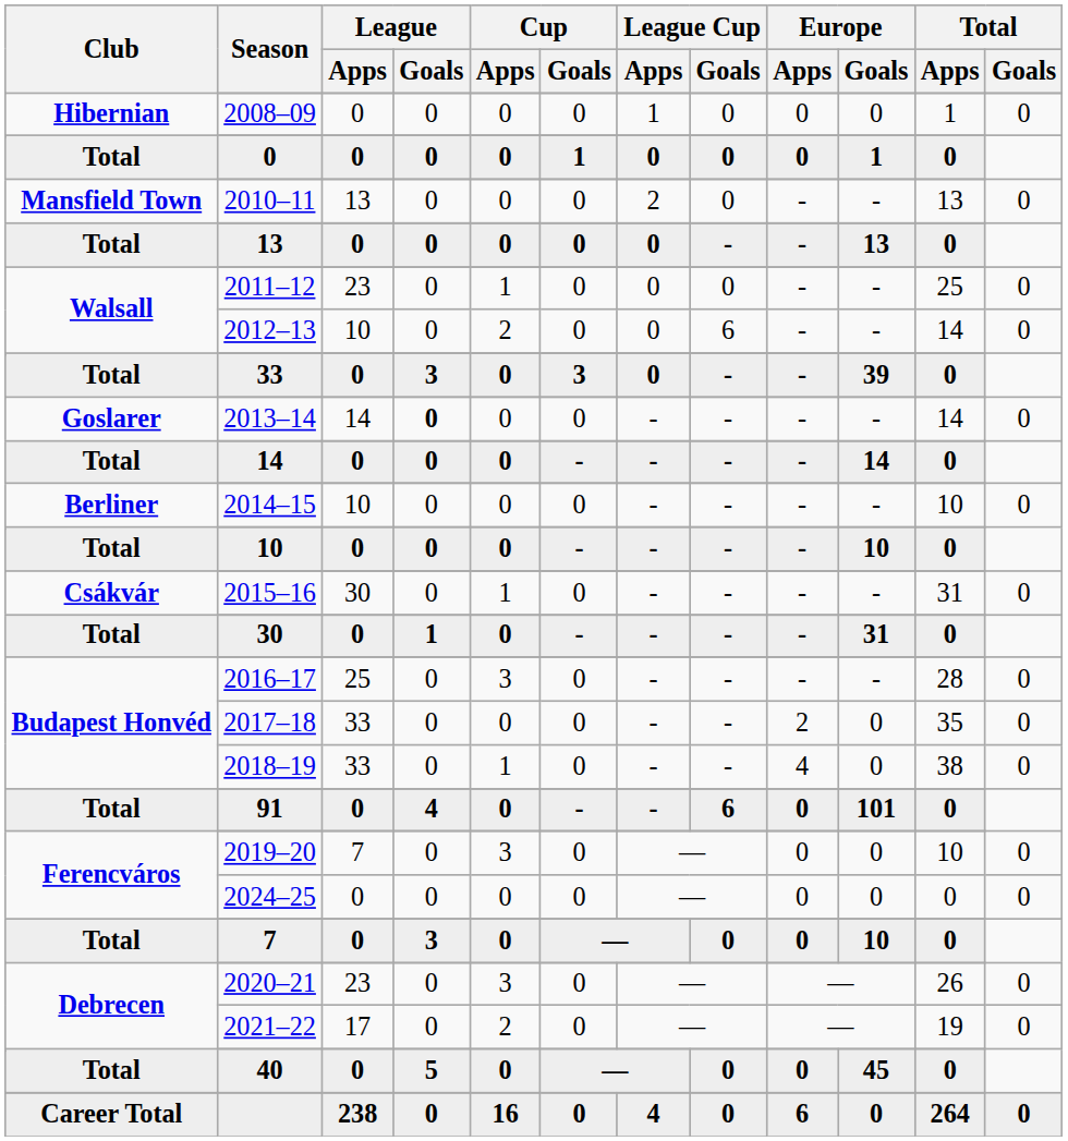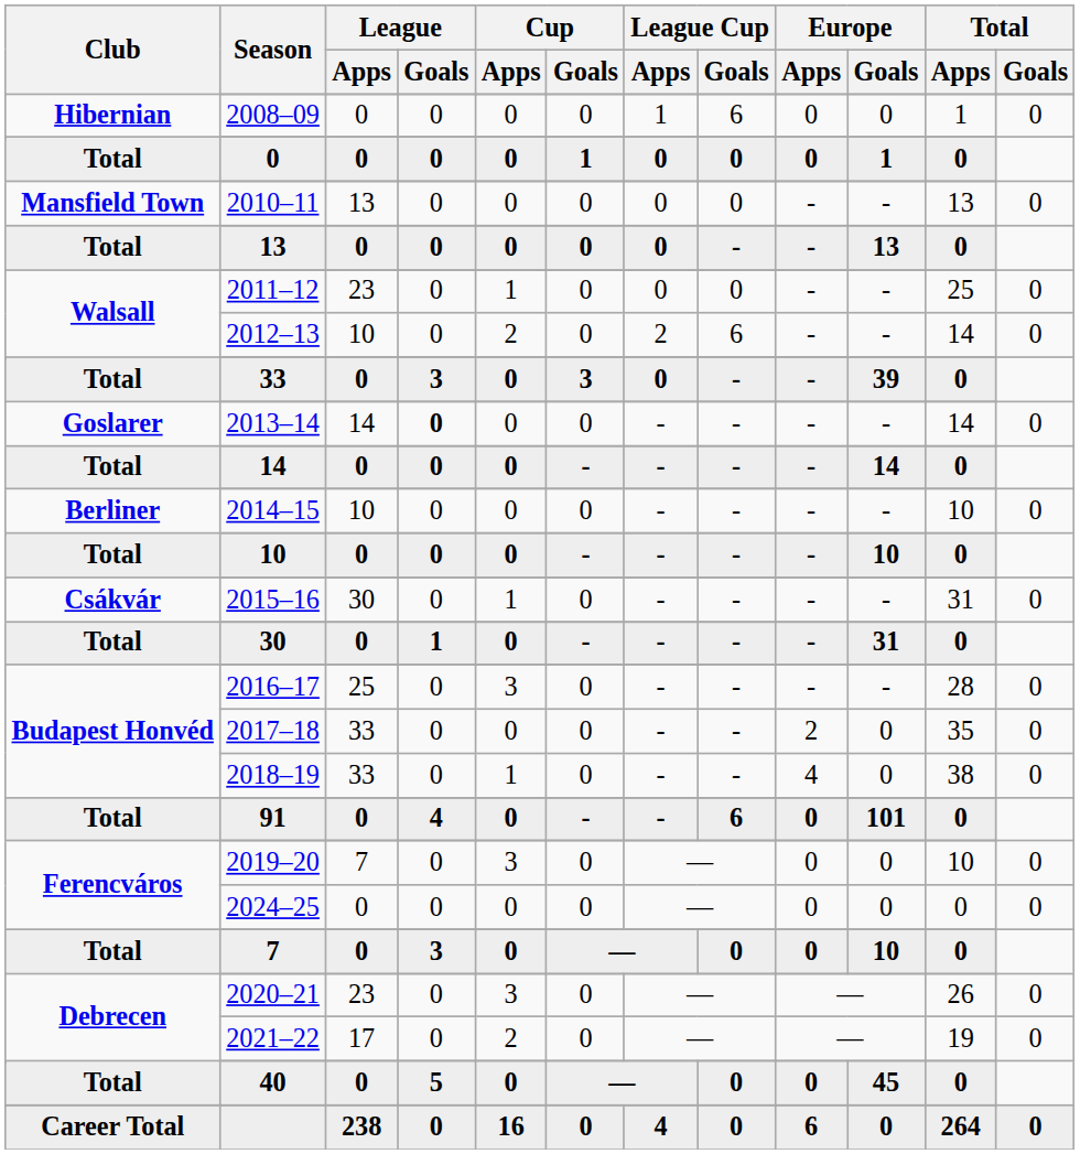2008–09 | League Cup / Goals: 0 -> 6
2010–11 | League Cup / Apps: 2 -> 0
2012–13 | League Cup / Apps: 0 -> 2
